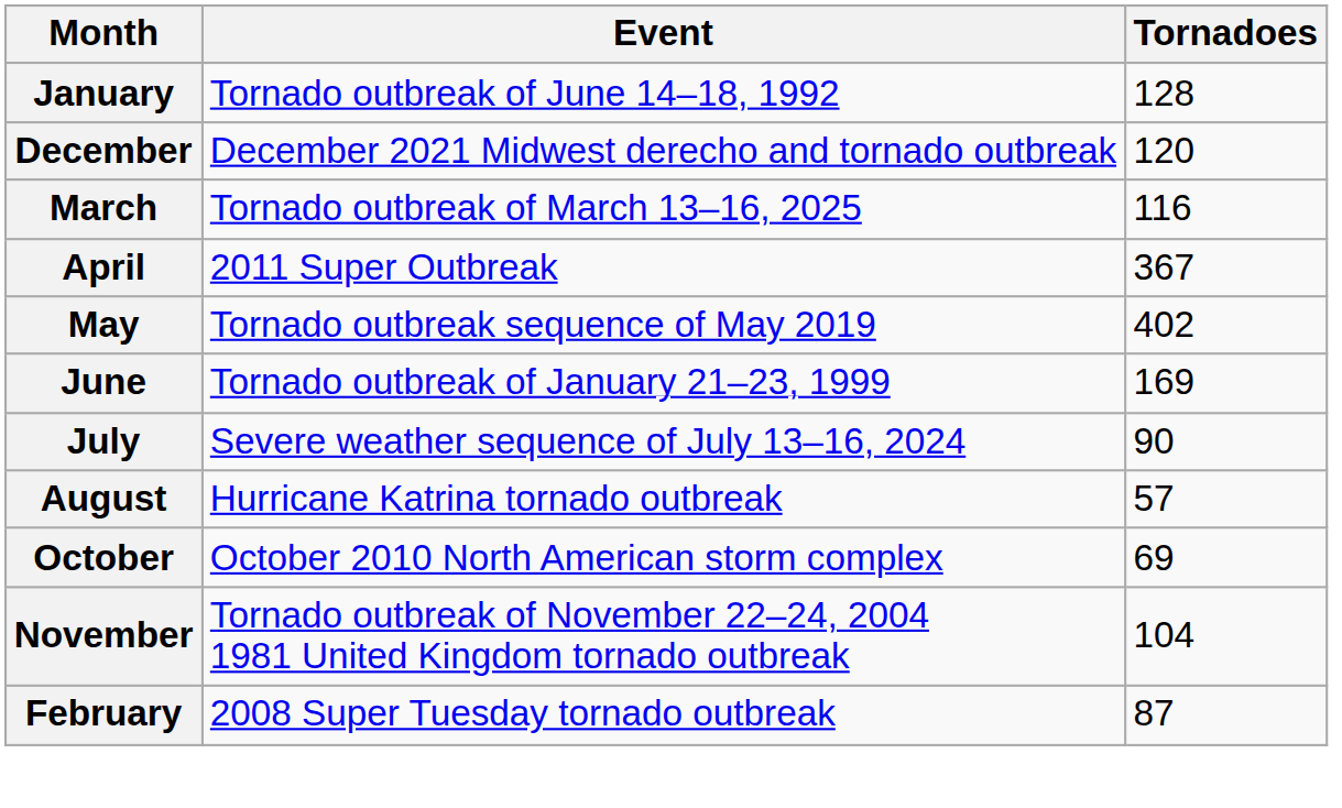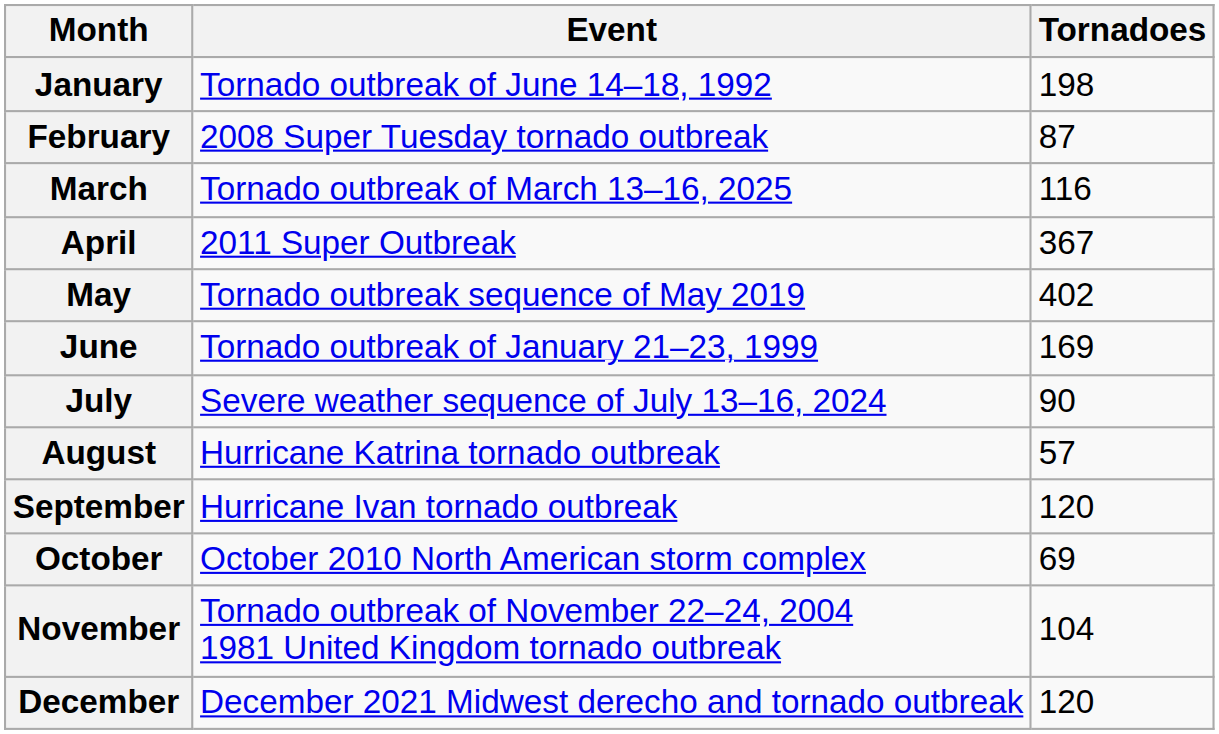January | Tornadoes: 128 -> 198
rows swapped: February <-> December
+ row: September | Hurricane Ivan tornado outbreak | 120
